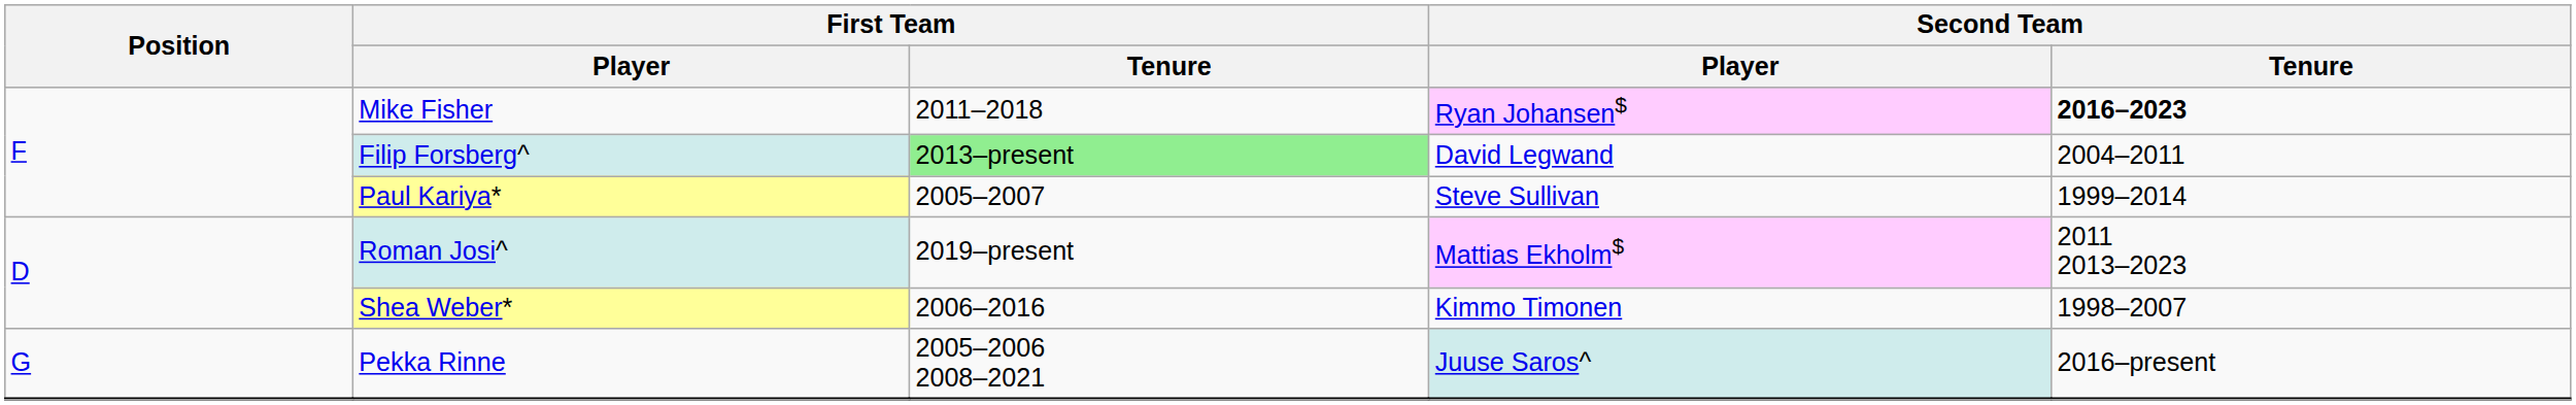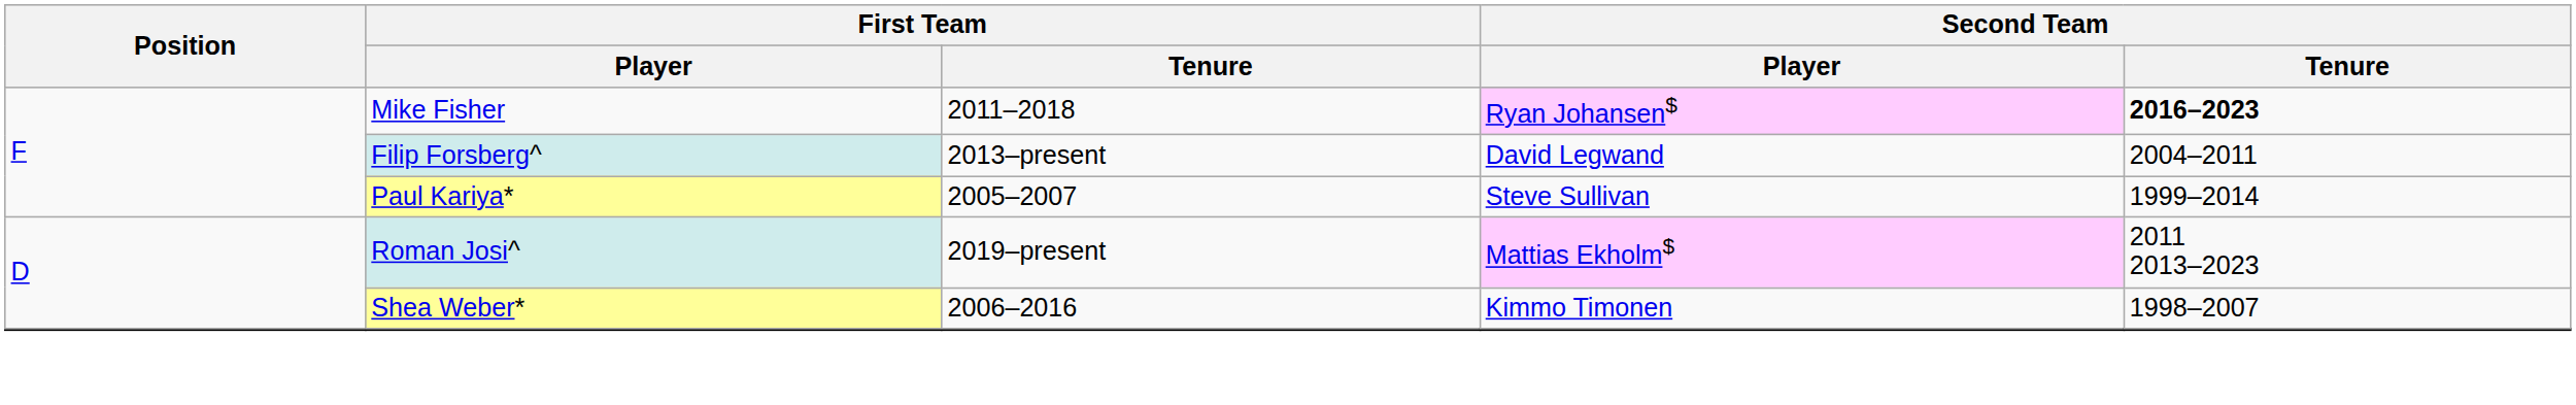Filip Forsberg^ | First Team / Tenure: lightgreen background -> no background
- row: G | Pekka Rinne | 2005–2006 2008–2021 | Juuse Saros^ | 2016–present
